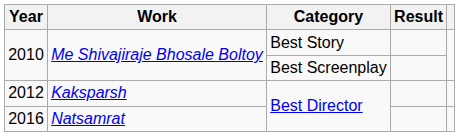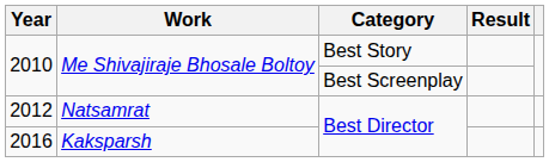2012 | Work: Kaksparsh -> Natsamrat
2016 | Work: Natsamrat -> Kaksparsh
